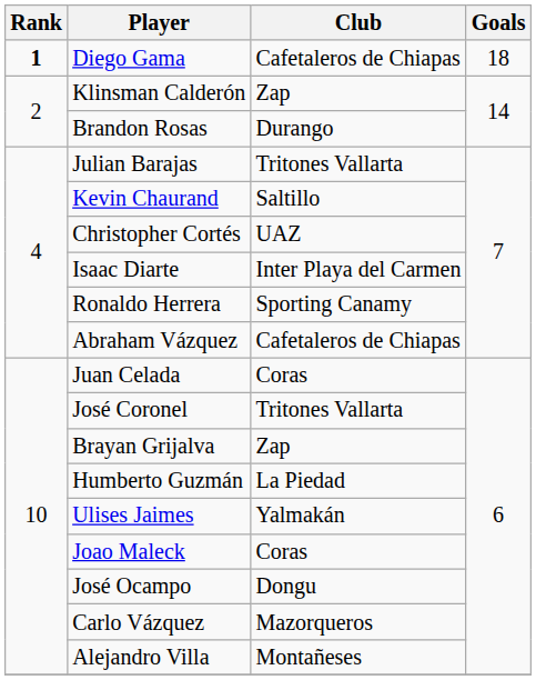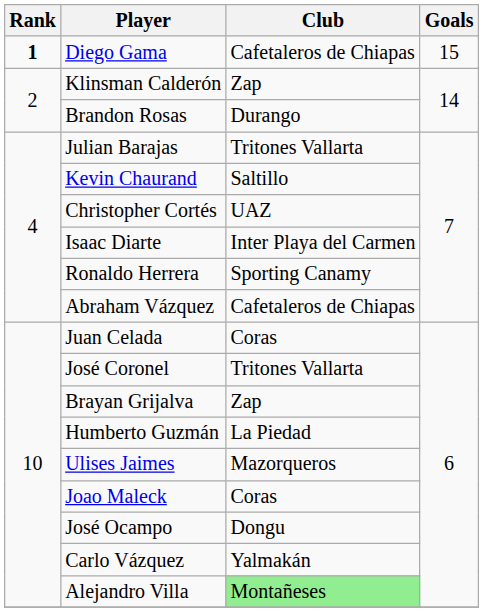Diego Gama | Goals: 18 -> 15
Ulises Jaimes | Club: Yalmakán -> Mazorqueros
Carlo Vázquez | Club: Mazorqueros -> Yalmakán
Alejandro Villa | Club: no background -> lightgreen background
